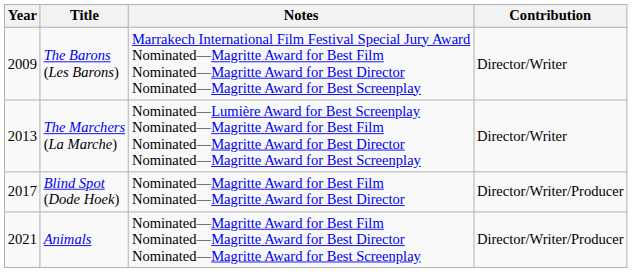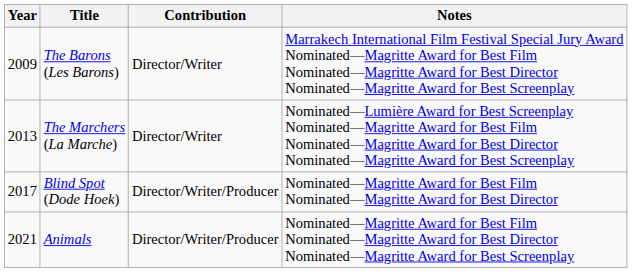columns swapped: Contribution <-> Notes
